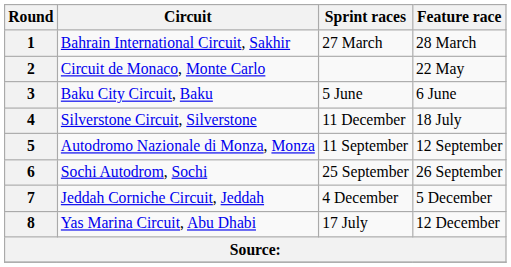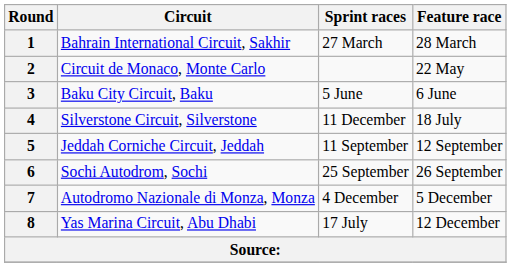5 | Circuit: Autodromo Nazionale di Monza, Monza -> Jeddah Corniche Circuit, Jeddah
7 | Circuit: Jeddah Corniche Circuit, Jeddah -> Autodromo Nazionale di Monza, Monza
